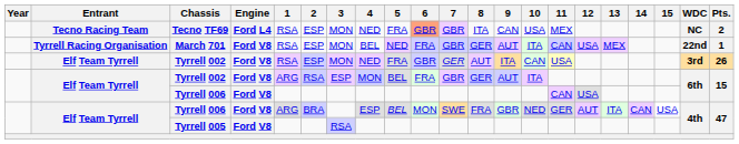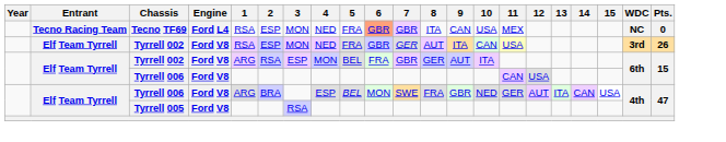Tecno TF69 | Pts.: 2 -> 0
- row: Tyrrell Racing Organisation | March 701 | Ford V8 | RSA | ESP | MON | BEL | NED | FRA | GBR | GER | AUT | ITA | CAN | USA | MEX | 22nd | 1
